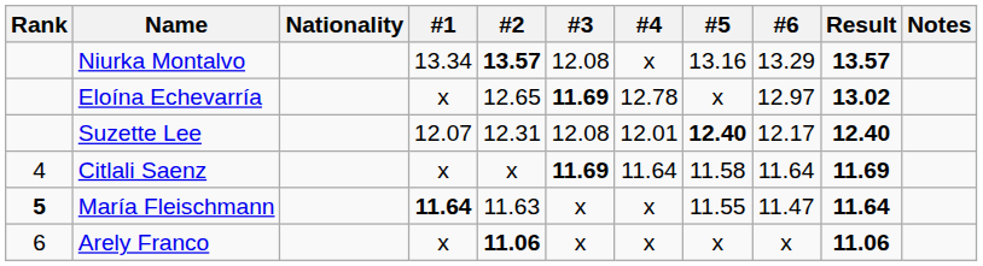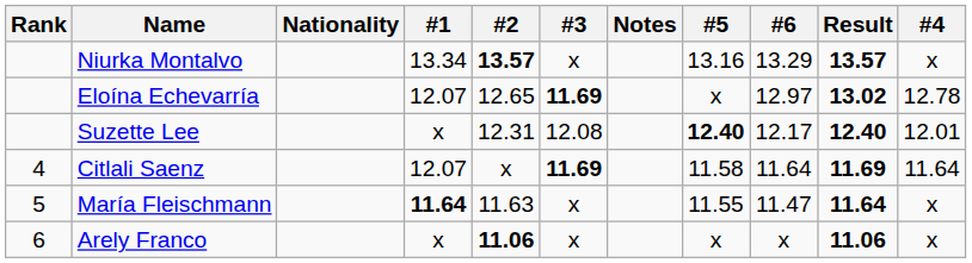columns swapped: #4 <-> Notes
Niurka Montalvo | #3: 12.08 -> x
Eloína Echevarría | #1: x -> 12.07
Suzette Lee | #1: 12.07 -> x
Citlali Saenz | #1: x -> 12.07
María Fleischmann | Rank: bold -> normal
